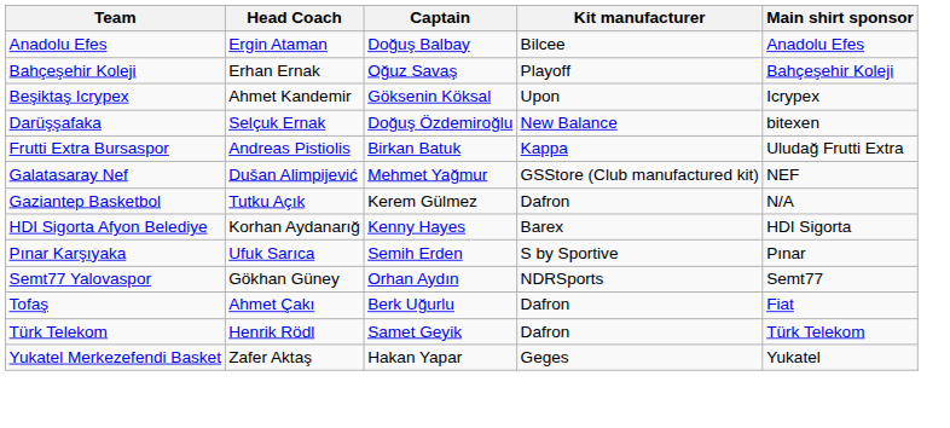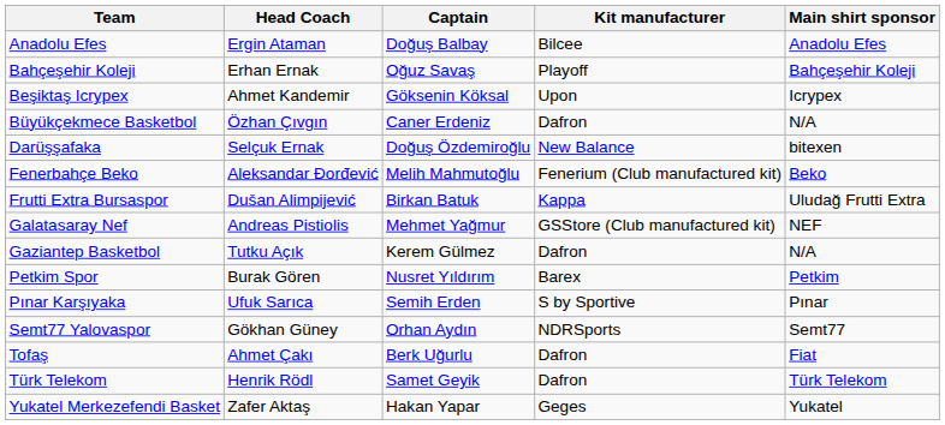+ row: Büyükçekmece Basketbol | Özhan Çıvgın | Caner Erdeniz | Dafron | N/A
+ row: Fenerbahçe Beko | Aleksandar Đorđević | Melih Mahmutoğlu | Fenerium (Club manufactured kit) | Beko
Frutti Extra Bursaspor | Head Coach: Andreas Pistiolis -> Dušan Alimpijević
Galatasaray Nef | Head Coach: Dušan Alimpijević -> Andreas Pistiolis
- row: HDI Sigorta Afyon Belediye | Korhan Aydanarığ | Kenny Hayes | Barex | HDI Sigorta
+ row: Petkim Spor | Burak Gören | Nusret Yıldırım | Barex | Petkim
